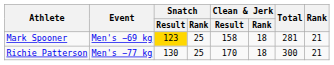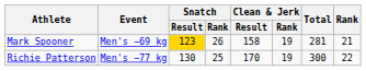Mark Spooner | Snatch / Rank: 25 -> 26
Mark Spooner | Clean & Jerk / Rank: 18 -> 19
Richie Patterson | Clean & Jerk / Rank: 18 -> 19
Richie Patterson | Rank: 21 -> 22
